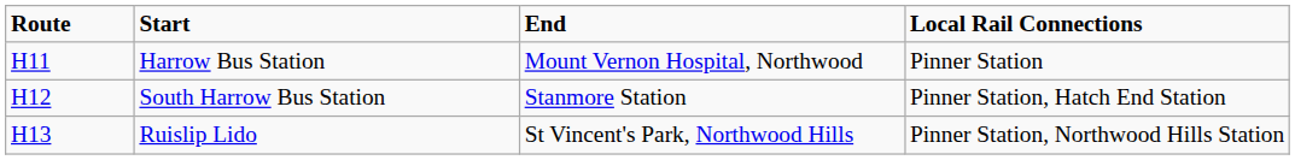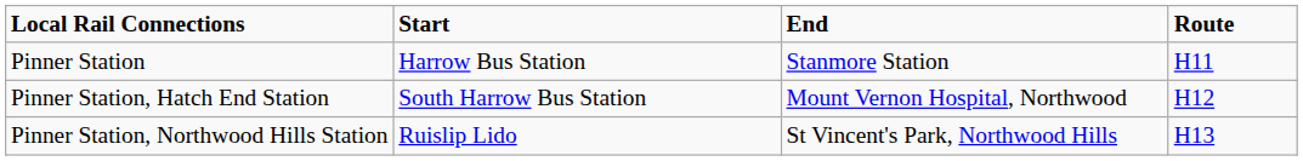columns swapped: Route <-> Local Rail Connections
Harrow Bus Station | End: Mount Vernon Hospital, Northwood -> Stanmore Station
South Harrow Bus Station | End: Stanmore Station -> Mount Vernon Hospital, Northwood
